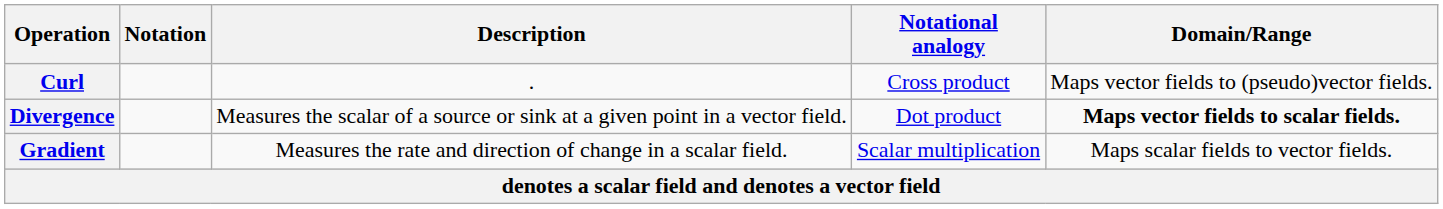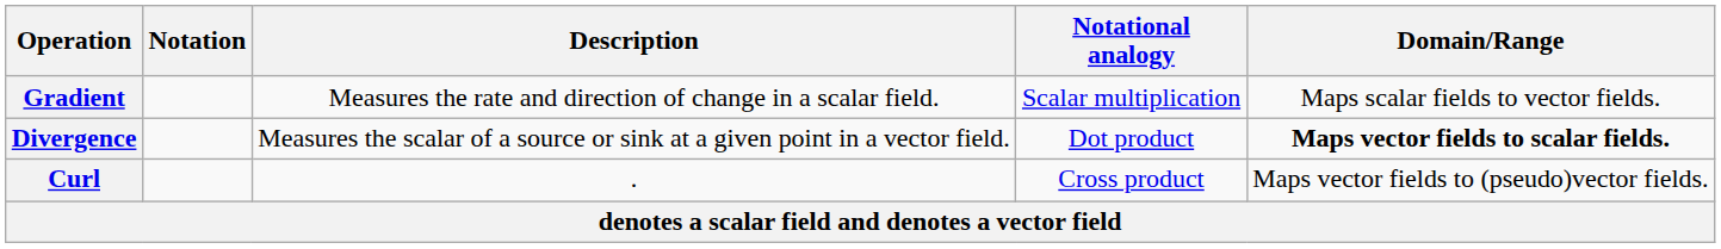rows swapped: Gradient <-> Curl
